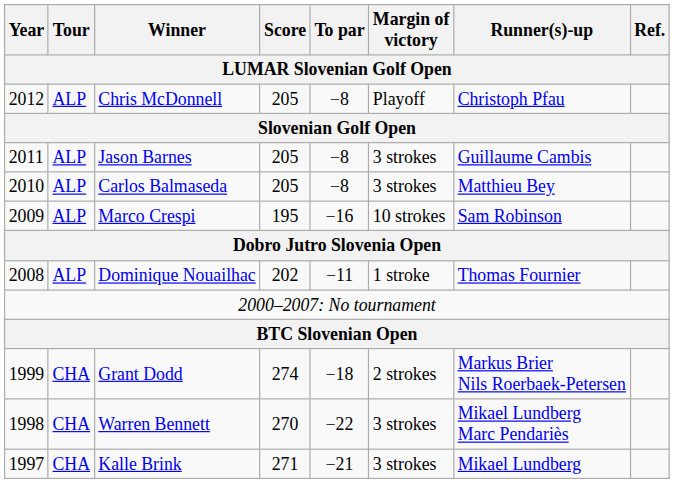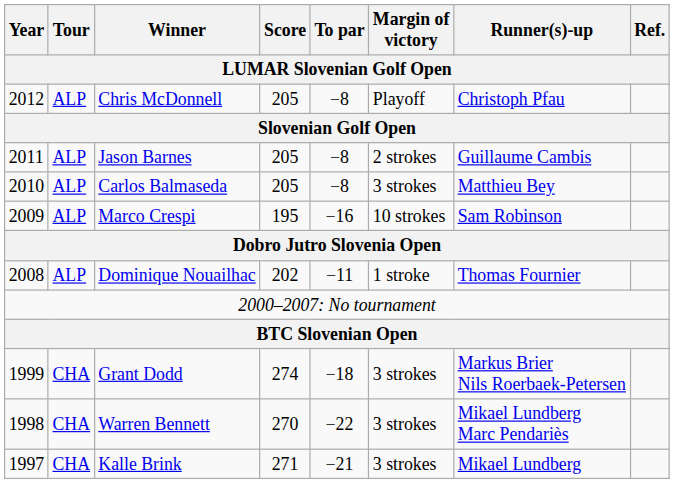Jason Barnes | Margin of victory: 3 strokes -> 2 strokes
Grant Dodd | Margin of victory: 2 strokes -> 3 strokes
